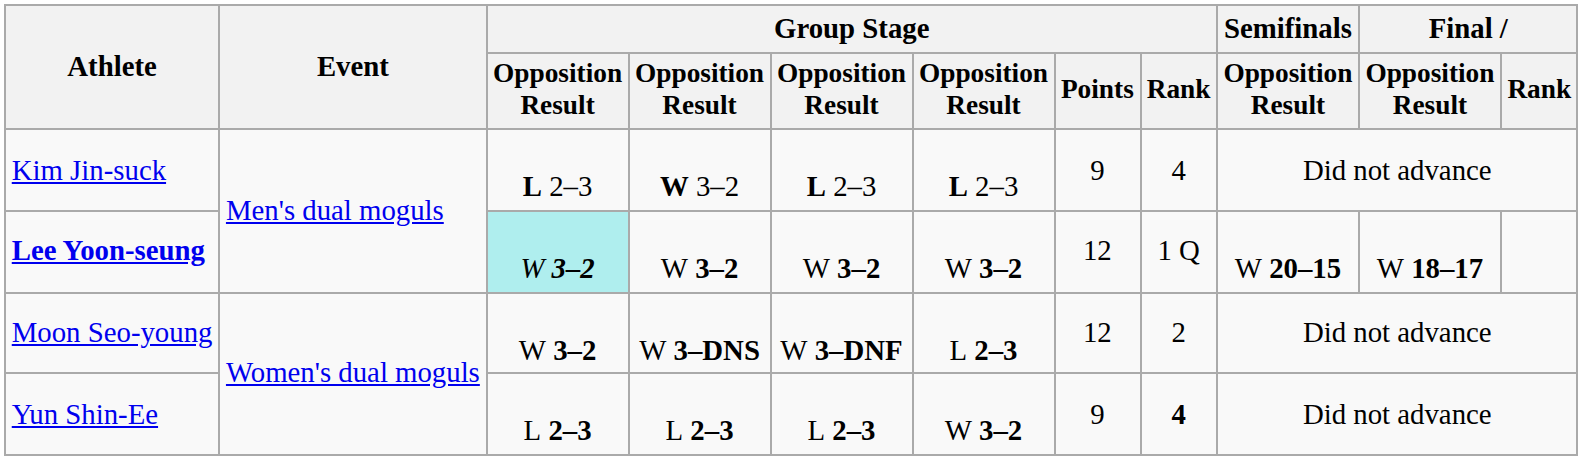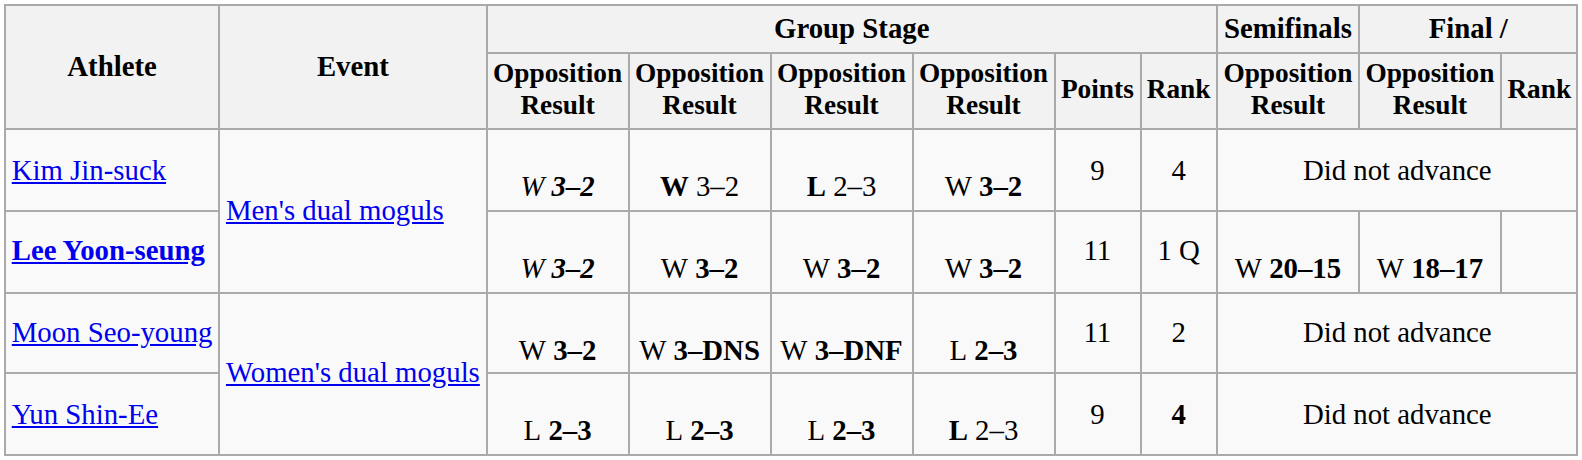Kim Jin-suck | column 3: L 2–3 -> W 3–2
Kim Jin-suck | column 6: L 2–3 -> W 3–2
Lee Yoon-seung | column 3: paleturquoise background -> no background
Lee Yoon-seung | Group Stage / Points: 12 -> 11
Moon Seo-young | Group Stage / Points: 12 -> 11
Yun Shin-Ee | column 6: W 3–2 -> L 2–3
